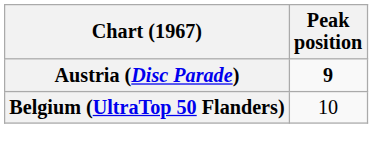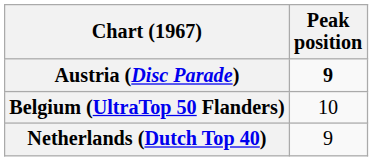+ row: Netherlands (Dutch Top 40) | 9
